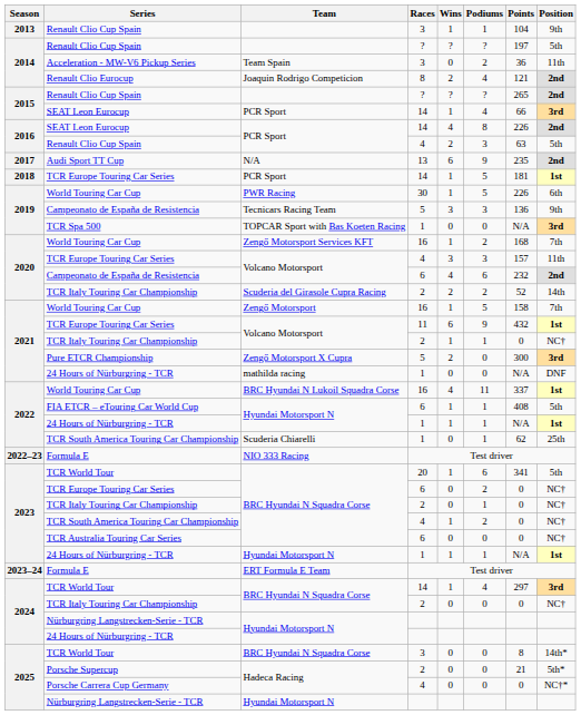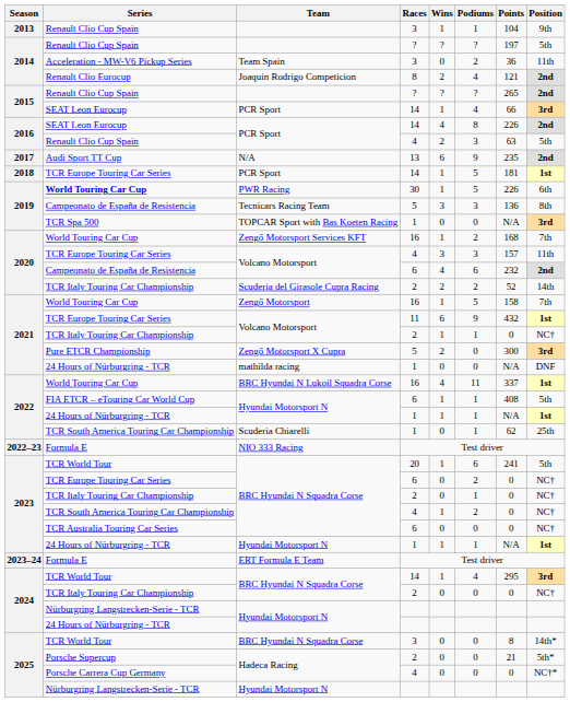PWR Racing | Series: normal -> bold
Tecnicars Racing Team | Position: 9th -> 8th
BRC Hyundai N Squadra Corse / 20 | Points: 341 -> 241
BRC Hyundai N Squadra Corse / 14 | Points: 297 -> 295
